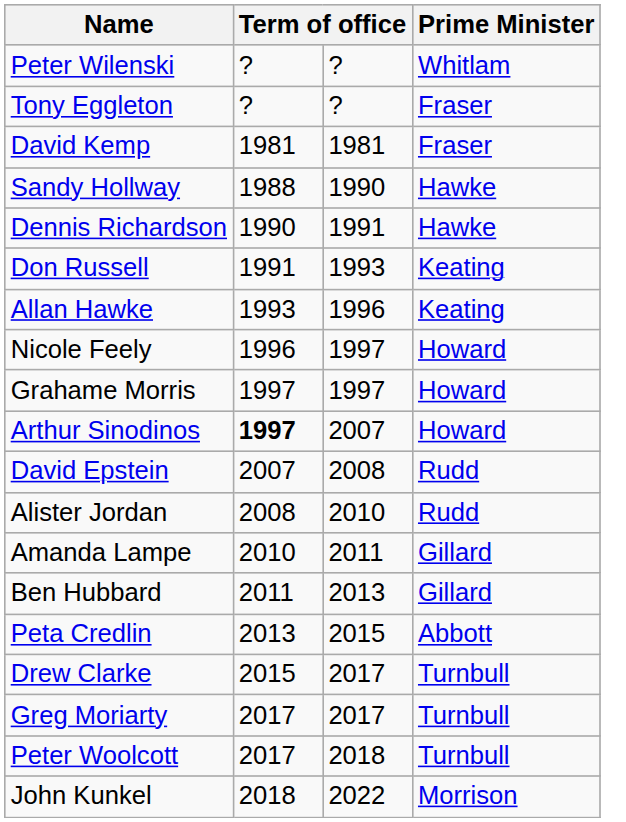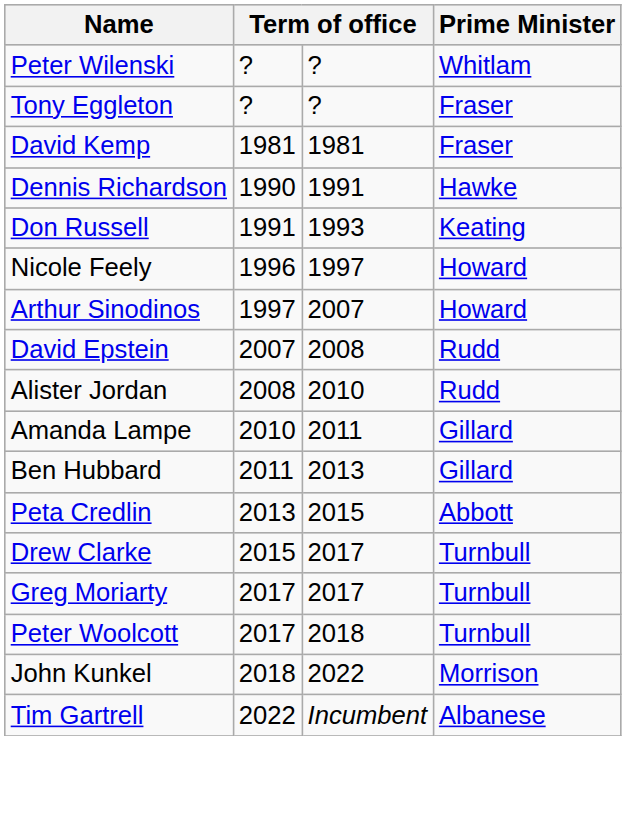- row: Sandy Hollway | 1988 | 1990 | Hawke
- row: Allan Hawke | 1993 | 1996 | Keating
- row: Grahame Morris | 1997 | 1997 | Howard
Arthur Sinodinos | column 2: bold -> normal
+ row: Tim Gartrell | 2022 | Incumbent | Albanese
